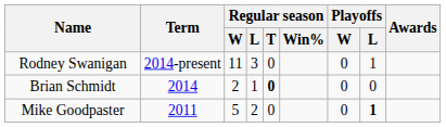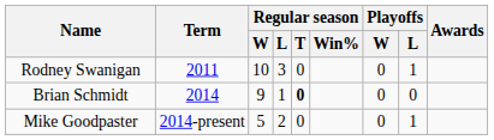Rodney Swanigan | Term: 2014-present -> 2011
Rodney Swanigan | Regular season / W: 11 -> 10
Brian Schmidt | Regular season / W: 2 -> 9
Mike Goodpaster | Term: 2011 -> 2014-present
Mike Goodpaster | Playoffs / L: bold -> normal
